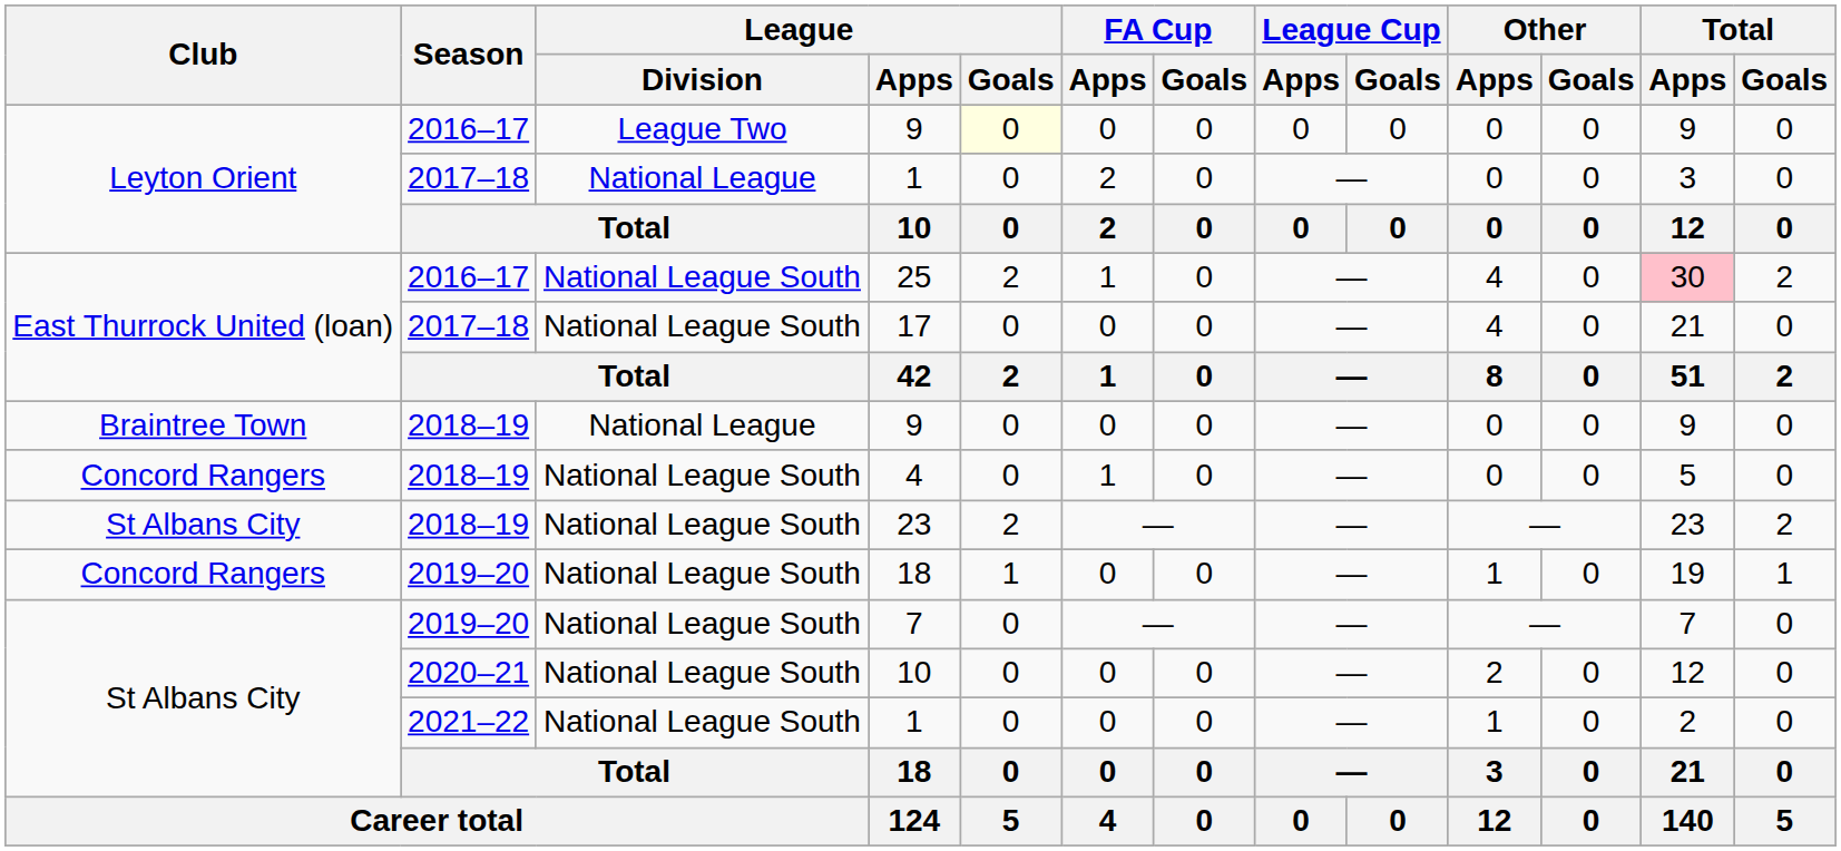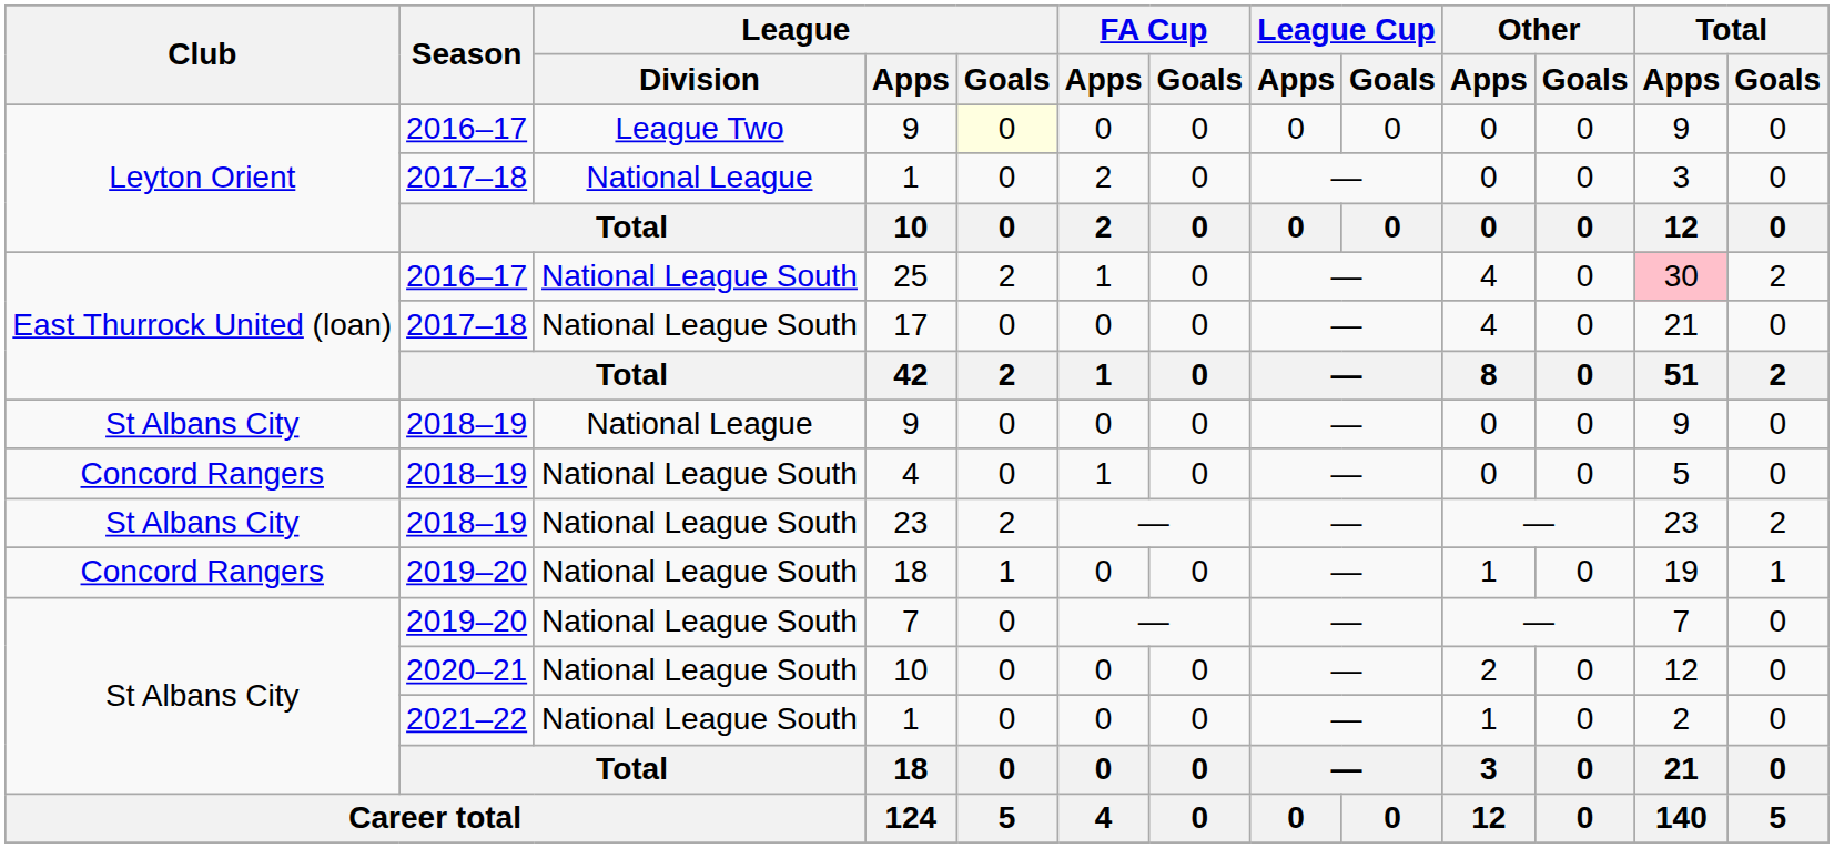2018–19 / 9 | Club: Braintree Town -> St Albans City
